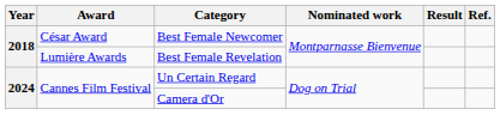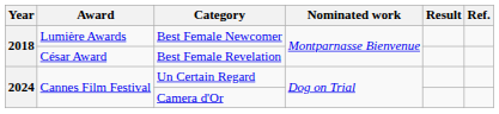Best Female Newcomer | Award: César Award -> Lumière Awards
Best Female Revelation | Award: Lumière Awards -> César Award
